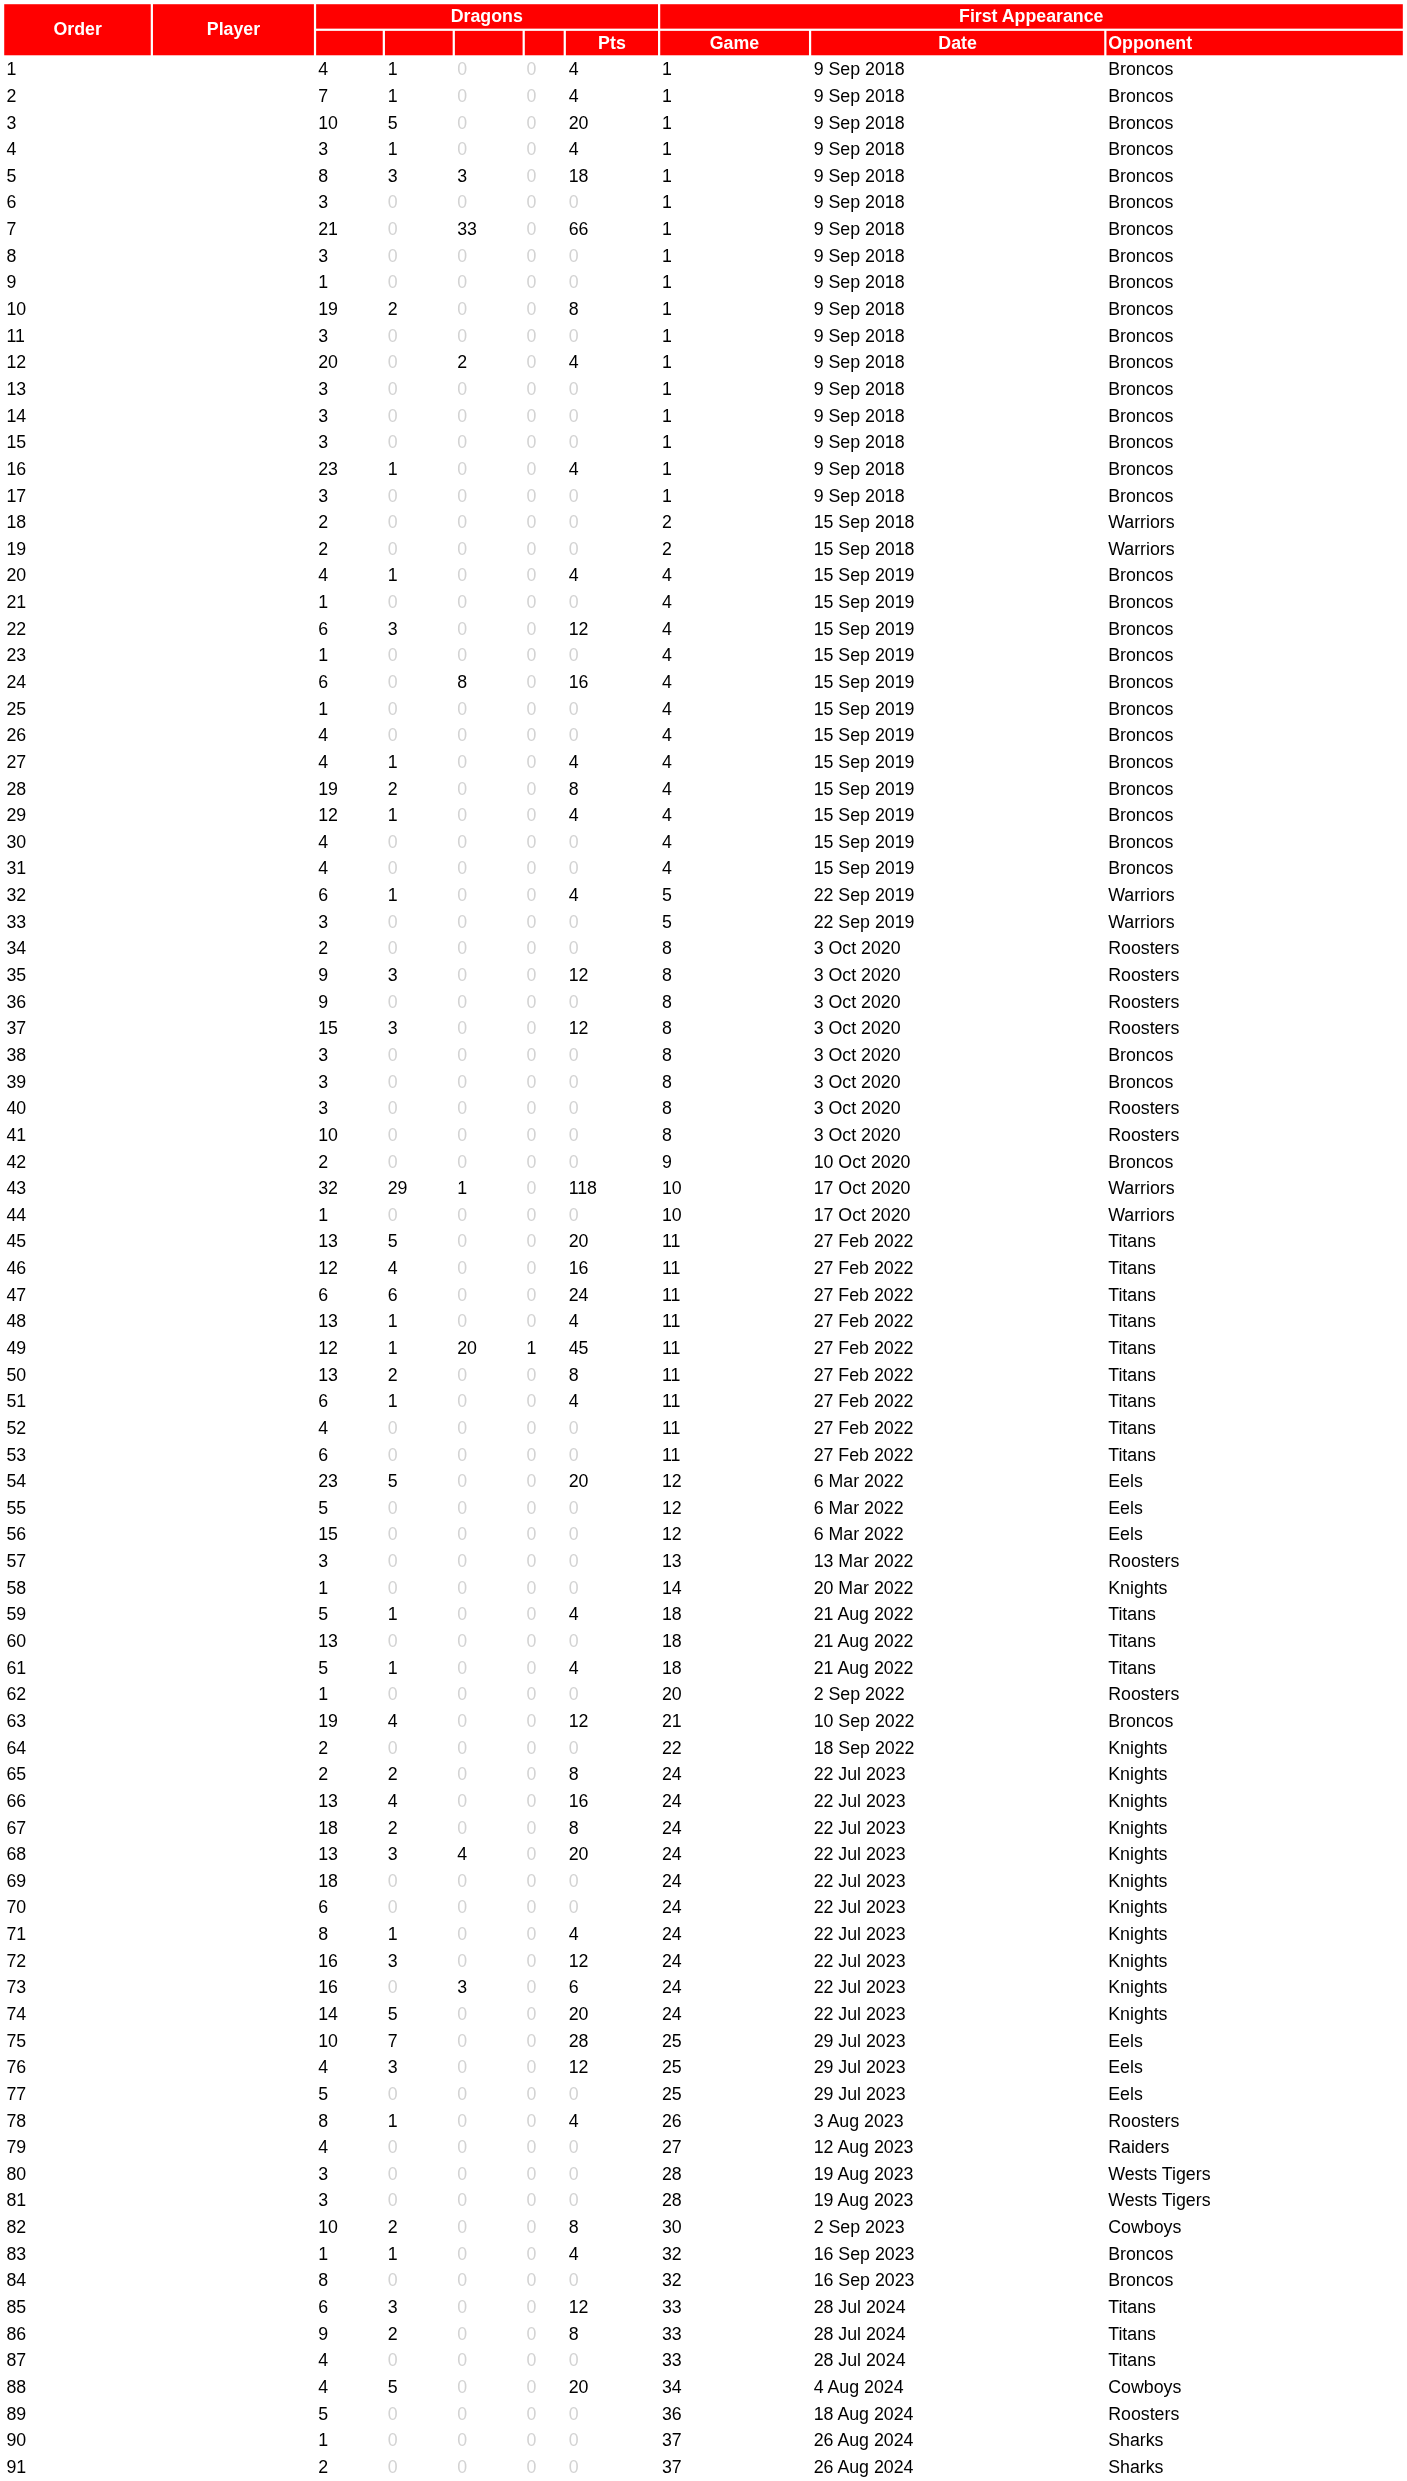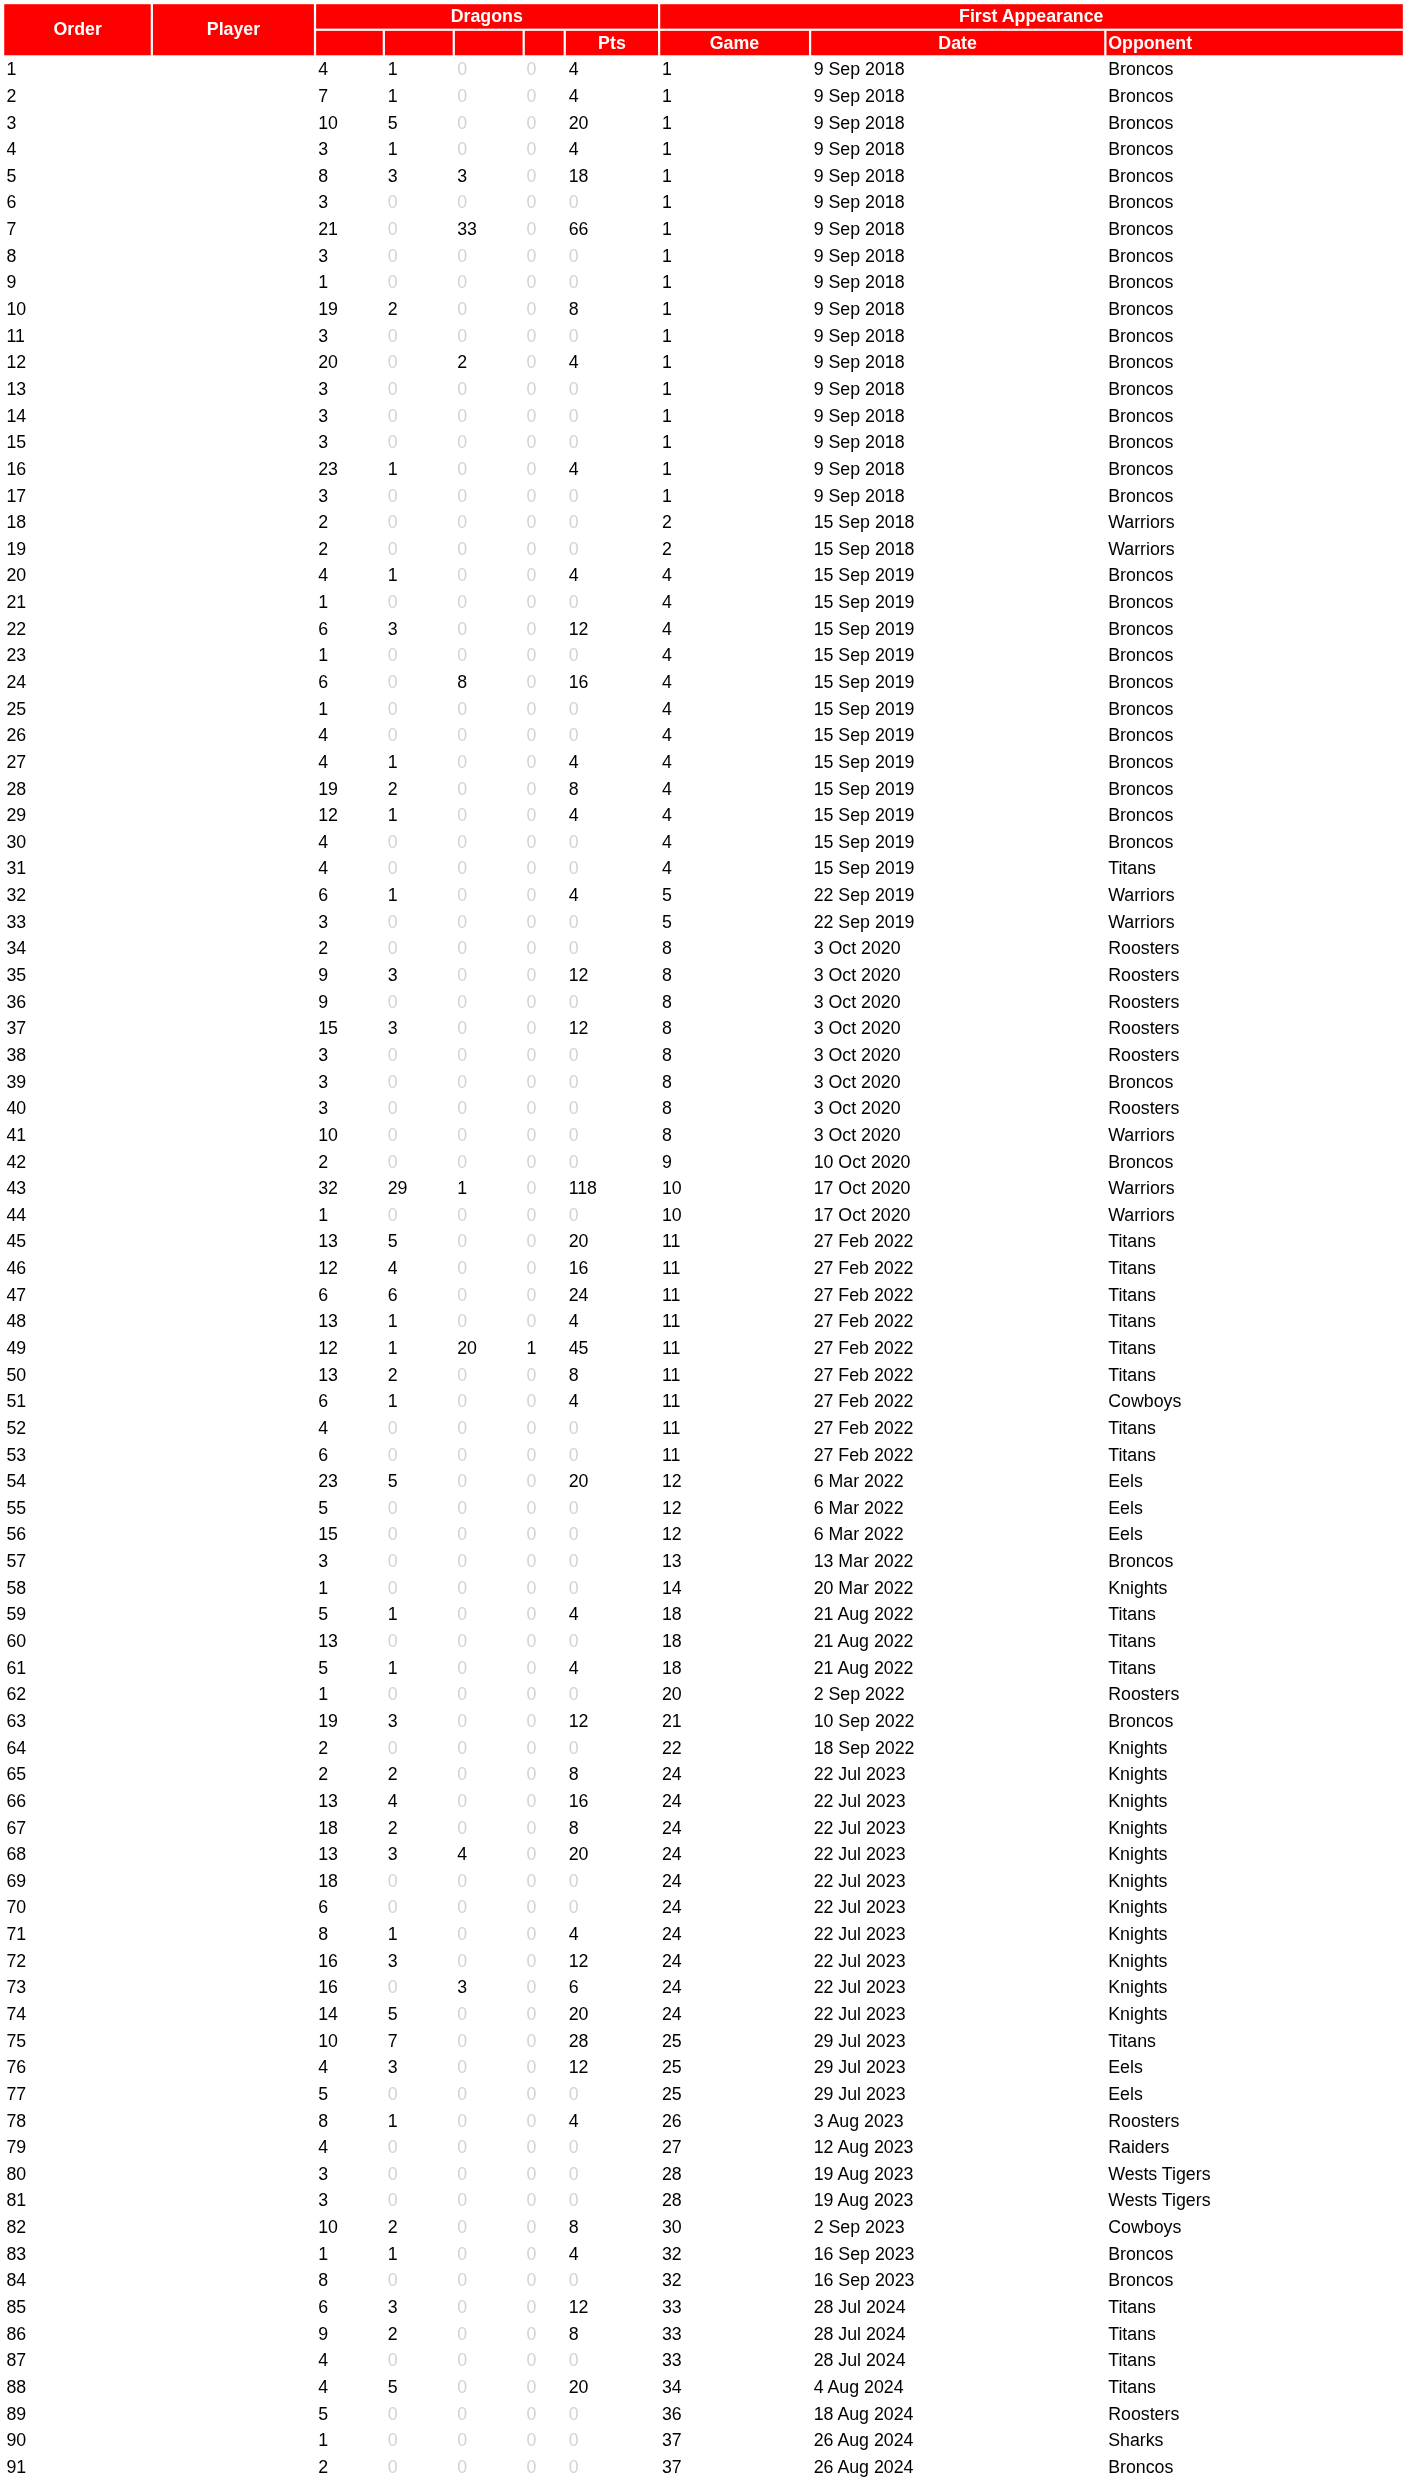31 | First Appearance / Opponent: Broncos -> Titans
38 | First Appearance / Opponent: Broncos -> Roosters
41 | First Appearance / Opponent: Roosters -> Warriors
51 | First Appearance / Opponent: Titans -> Cowboys
57 | First Appearance / Opponent: Roosters -> Broncos
63 | column 4: 4 -> 3
75 | First Appearance / Opponent: Eels -> Titans
88 | First Appearance / Opponent: Cowboys -> Titans
91 | First Appearance / Opponent: Sharks -> Broncos
